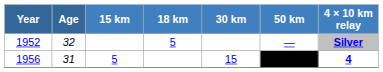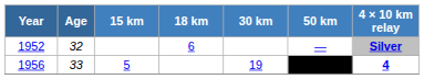1952 | 18 km: 5 -> 6
1956 | Age: 31 -> 33
1956 | 30 km: 15 -> 19
